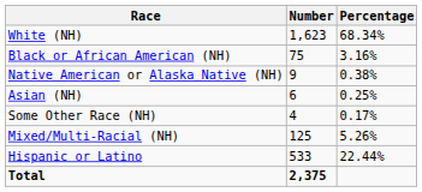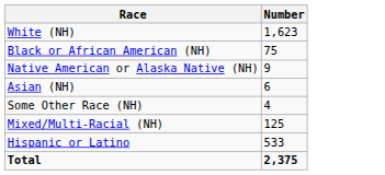- column: Percentage | 68.34% | 3.16% | 0.38% | 0.25% | 0.17% | 5.26% | 22.44%
